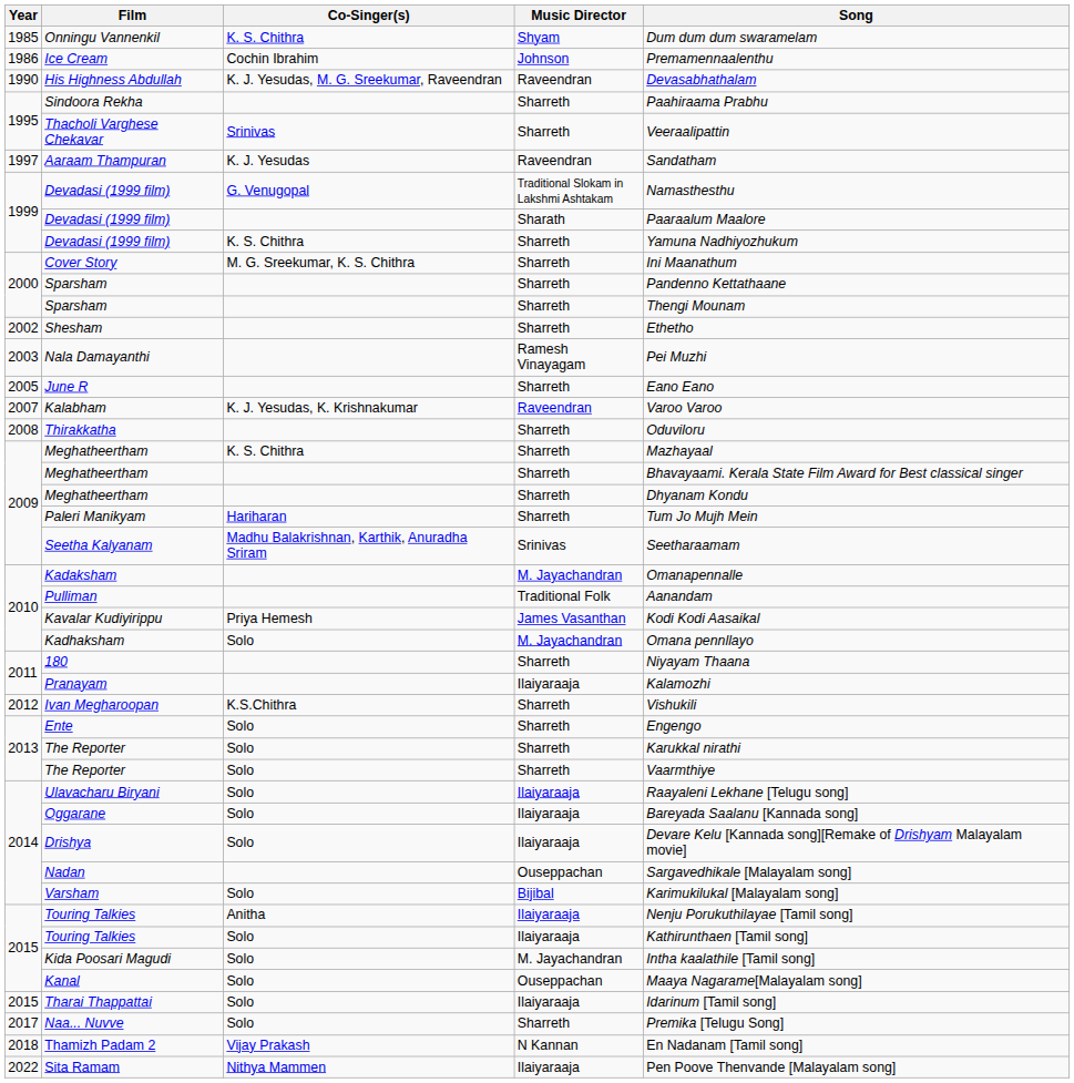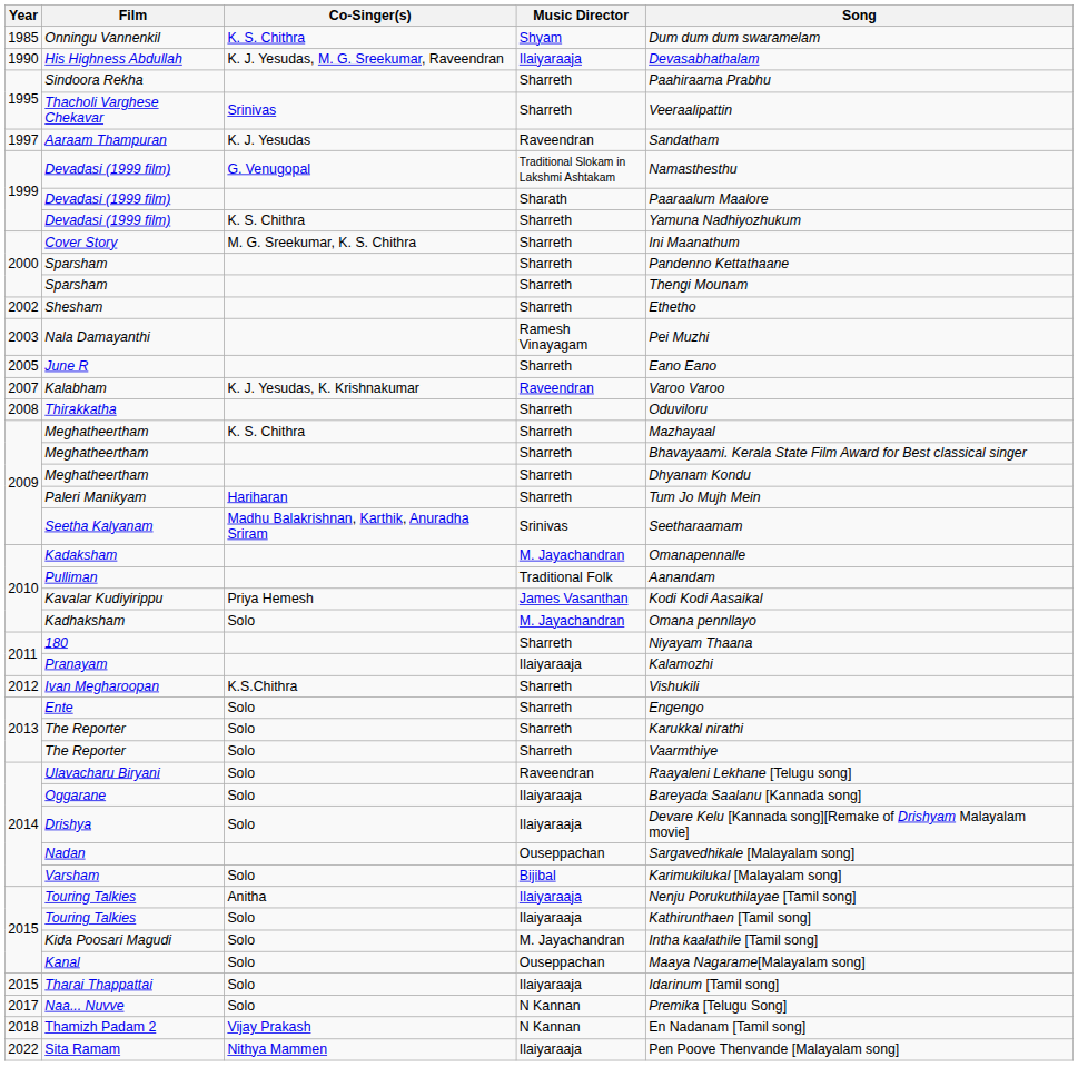- row: 1986 | Ice Cream | Cochin Ibrahim | Johnson | Premamennaalenthu
His Highness Abdullah | Music Director: Raveendran -> Ilaiyaraaja
Ulavacharu Biryani | Music Director: Ilaiyaraaja -> Raveendran
Naa... Nuvve | Music Director: Sharreth -> N Kannan
